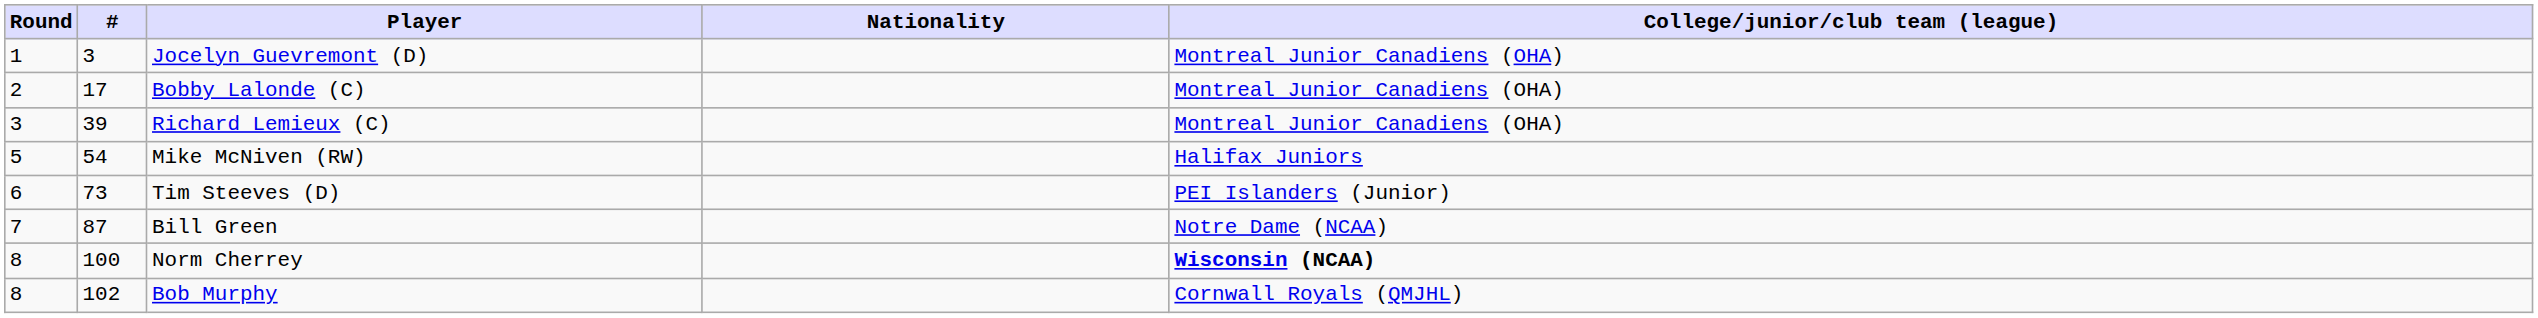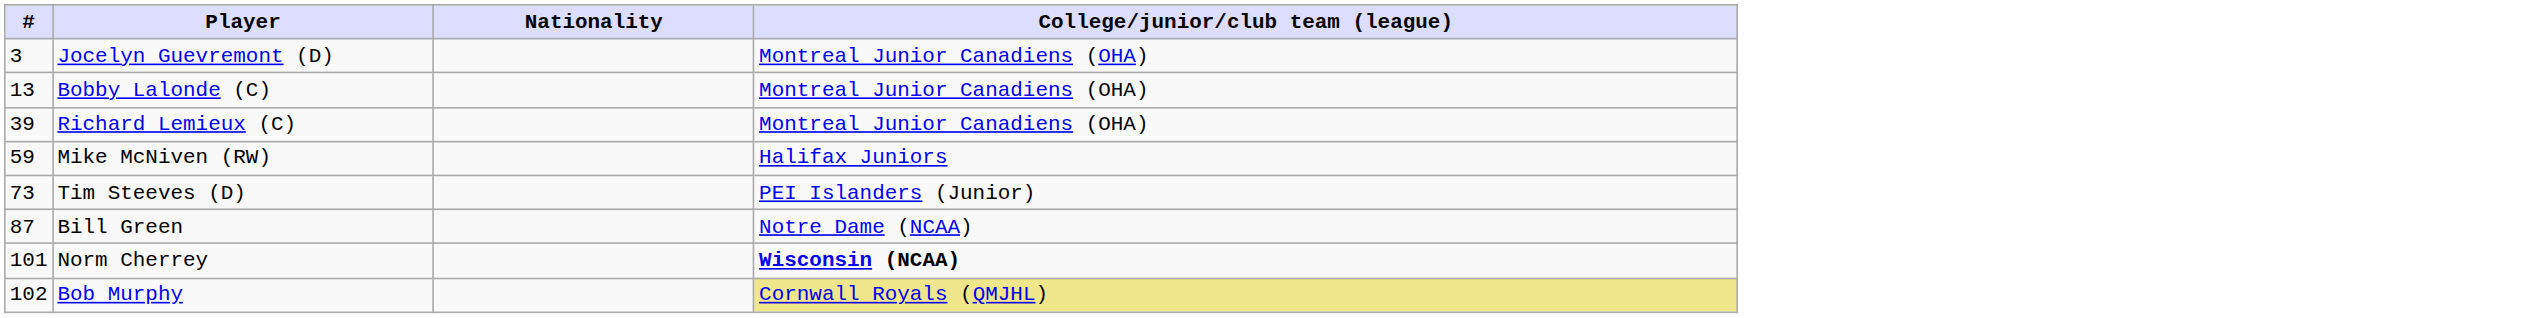- column: Round | 1 | 2 | 3 | 5 | 6 | 7 | 8 | 8
Bobby Lalonde (C) | #: 17 -> 13
Mike McNiven (RW) | #: 54 -> 59
Norm Cherrey | #: 100 -> 101
Bob Murphy | College/junior/club team (league): no background -> khaki background
